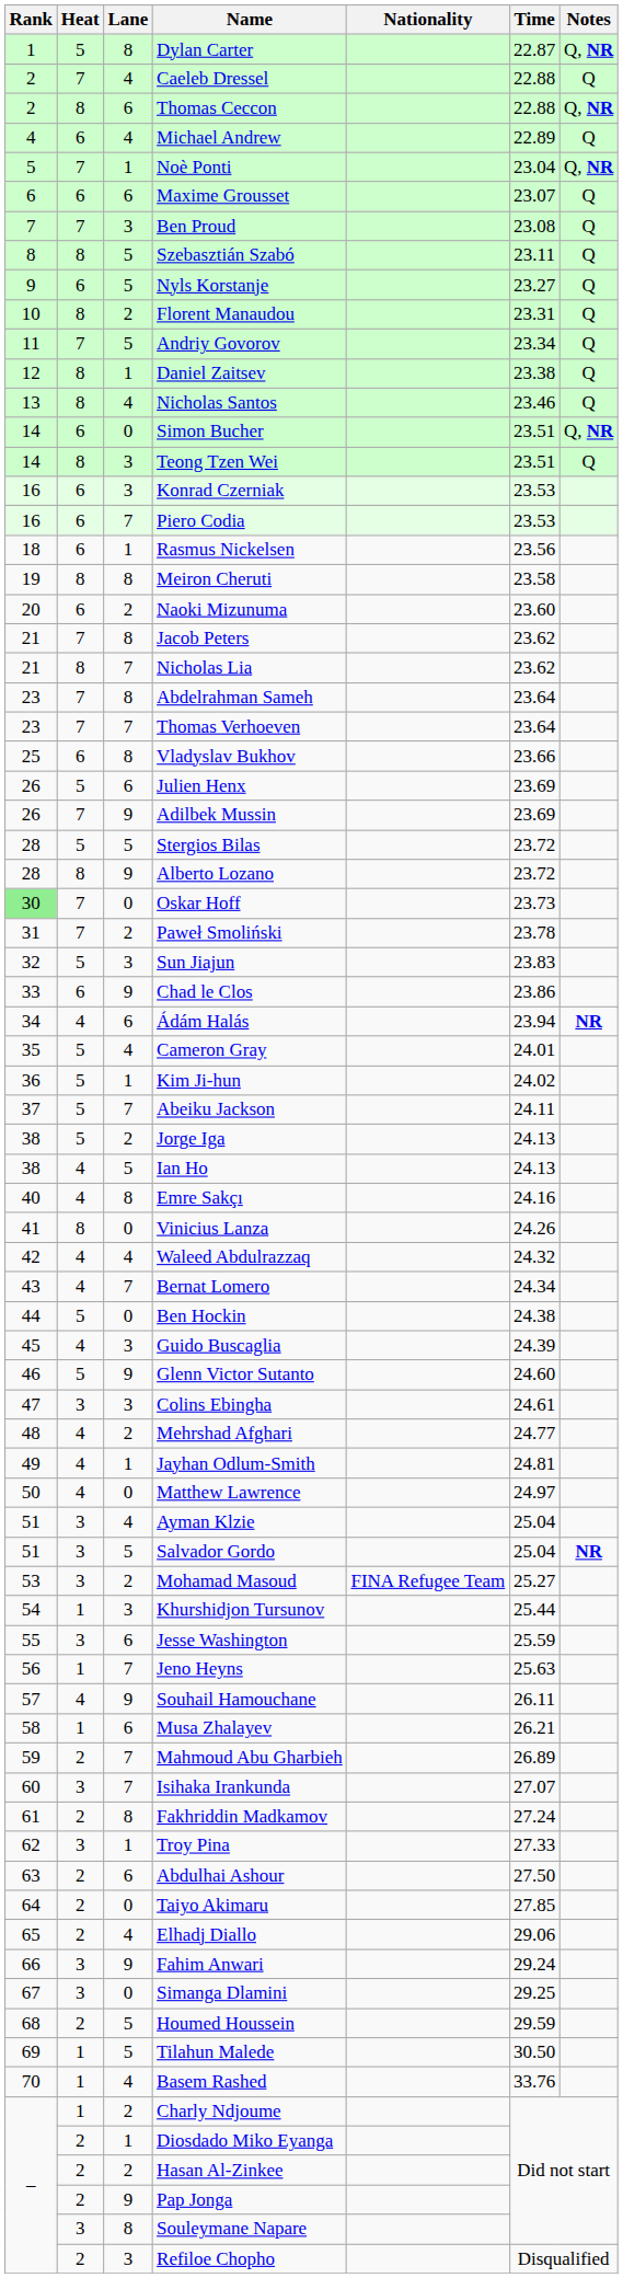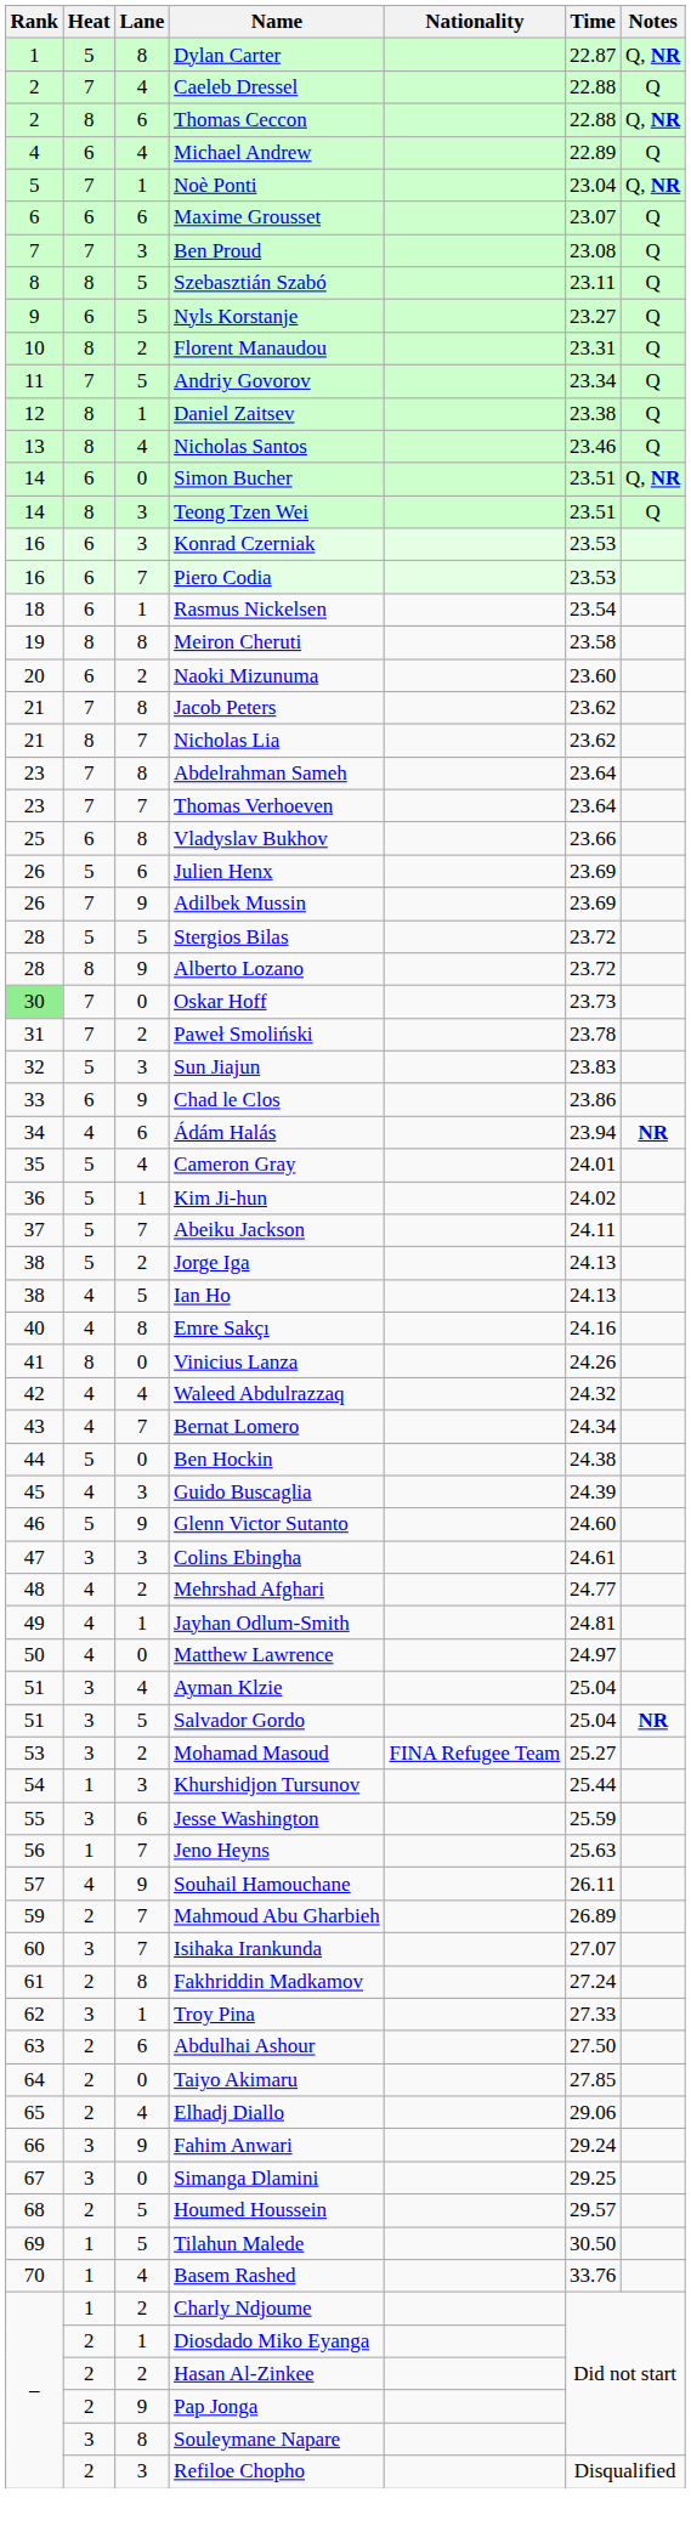Rasmus Nickelsen | Time: 23.56 -> 23.54
- row: 58 | 1 | 6 | Musa Zhalayev | 26.21
Houmed Houssein | Time: 29.59 -> 29.57
